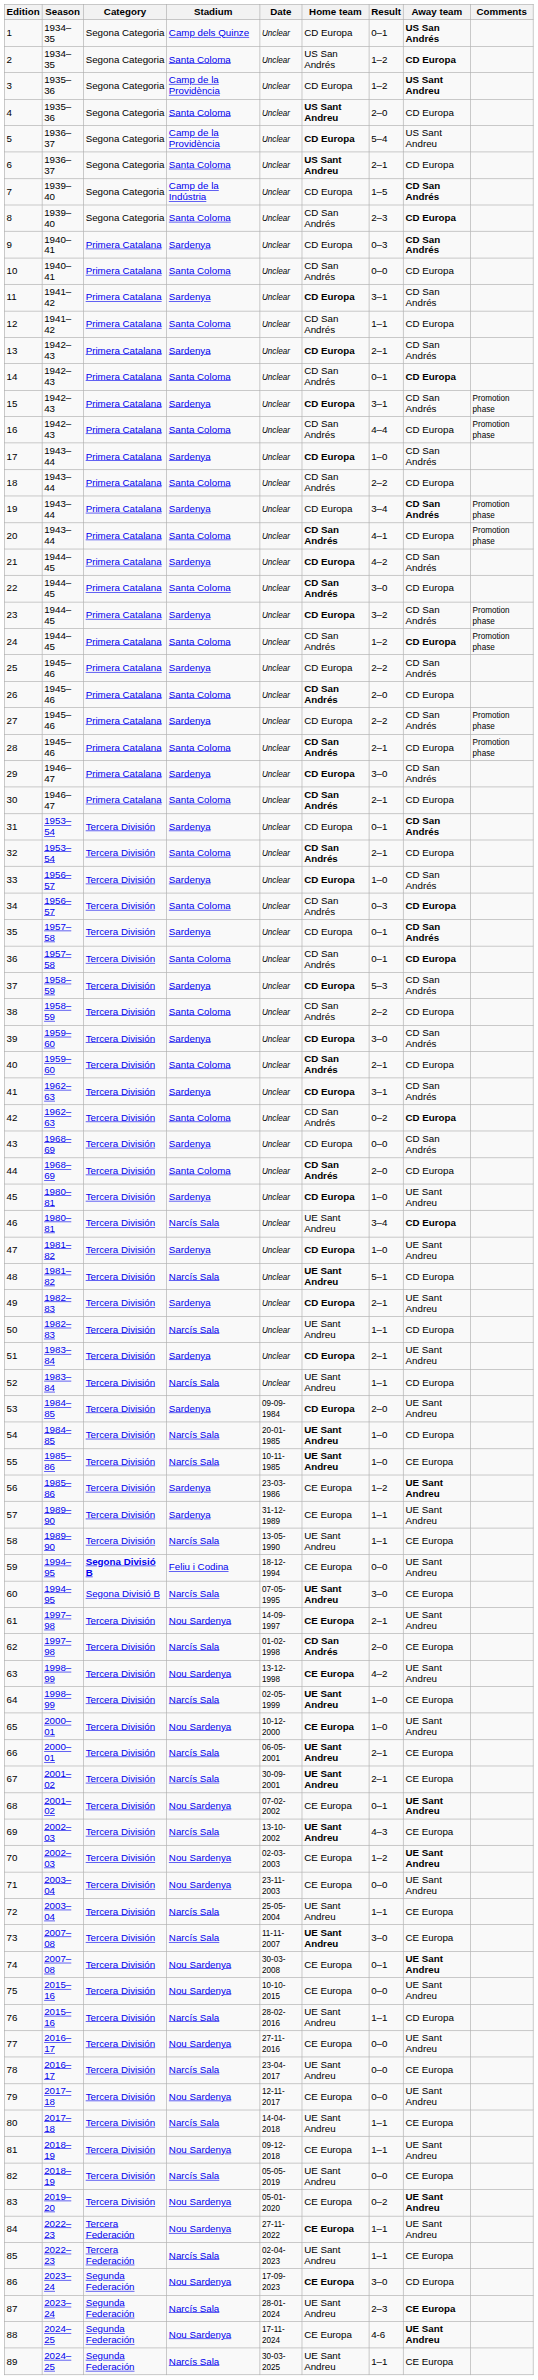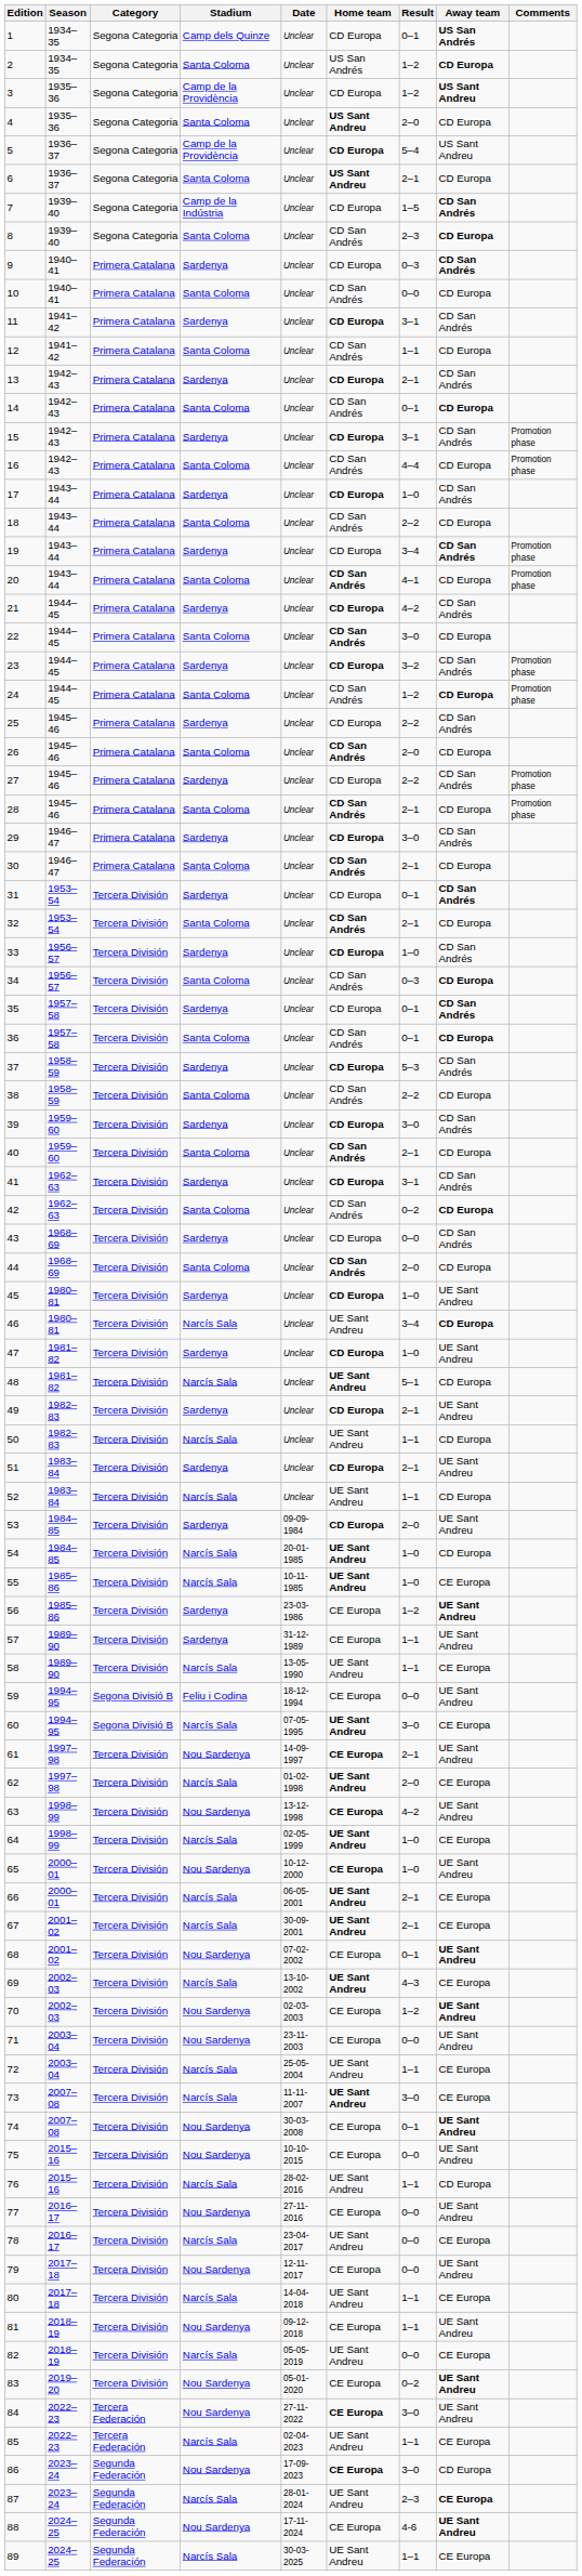59 | Category: bold -> normal
62 | Home team: CD San Andrés -> UE Sant Andreu
84 | Result: 1–1 -> 3–0
